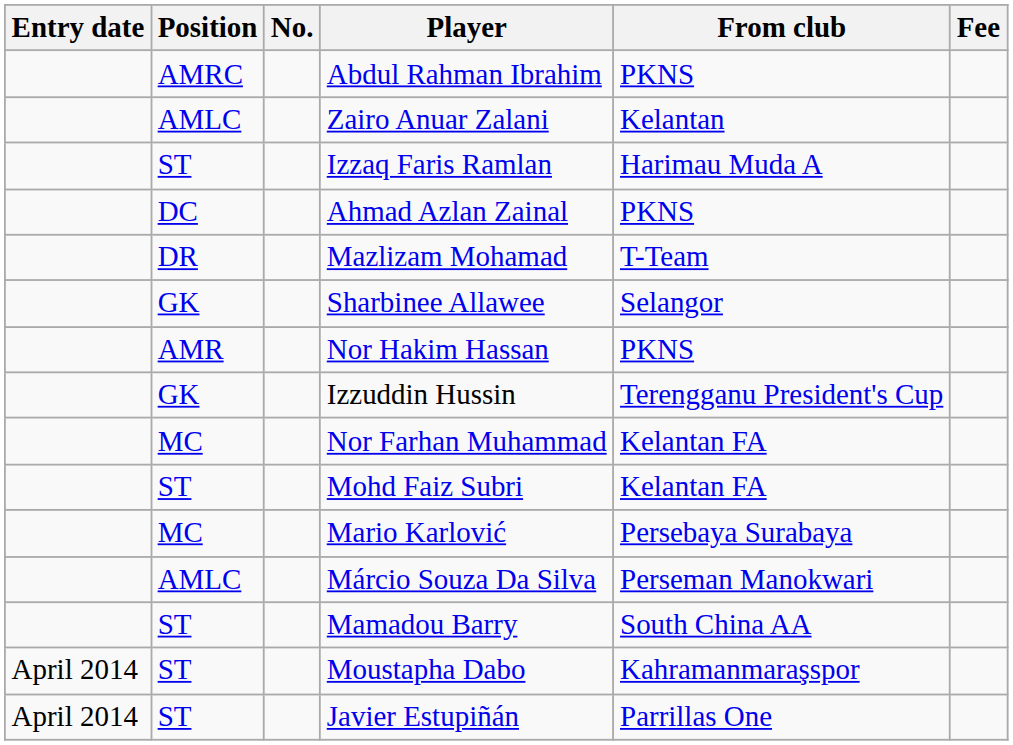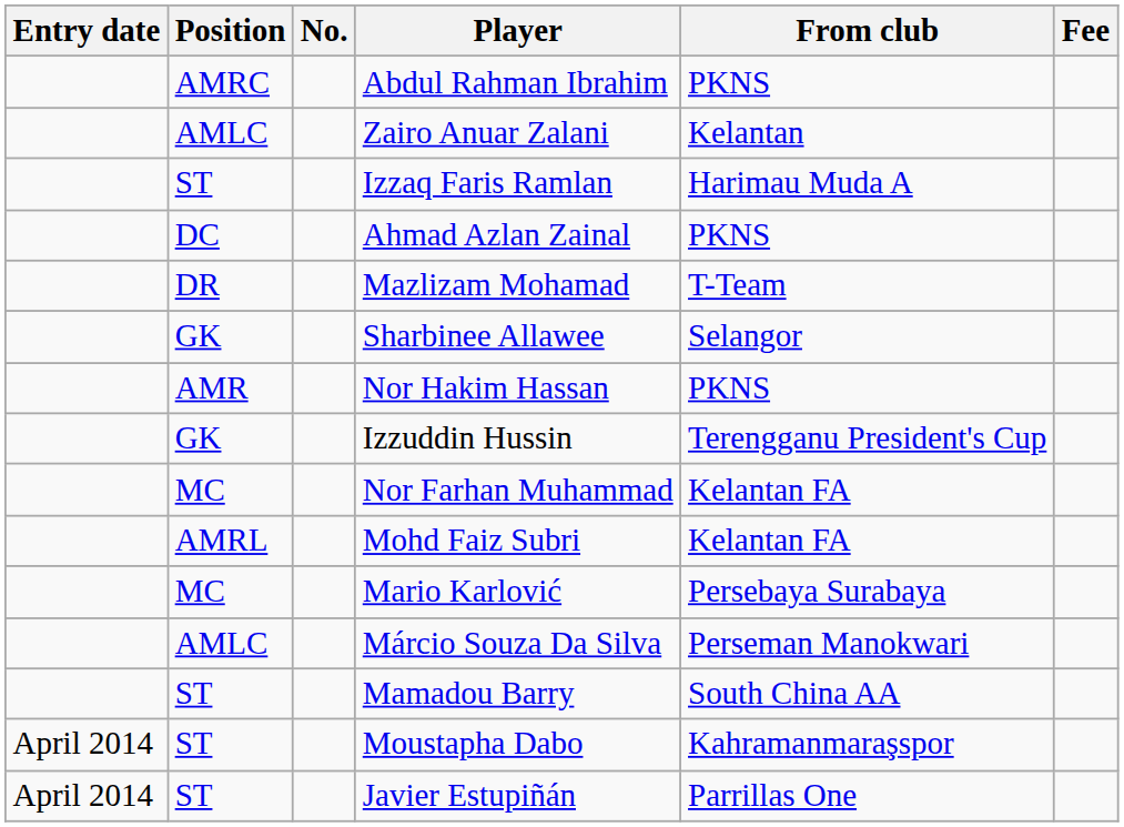Mohd Faiz Subri | Position: ST -> AMRL
